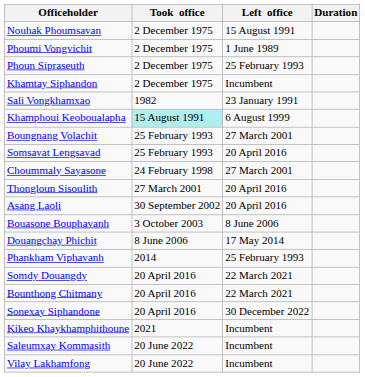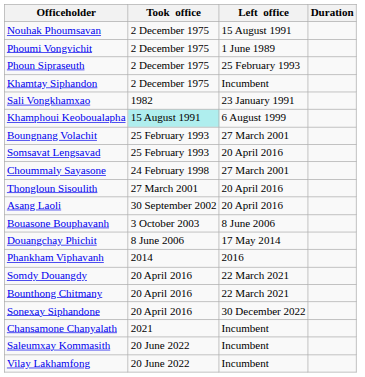Phankham Viphavanh | Left office: 25 February 1993 -> 2016
- row: Kikeo Khaykhamphithoune | 2021 | Incumbent
+ row: Chansamone Chanyalath | 2021 | Incumbent
